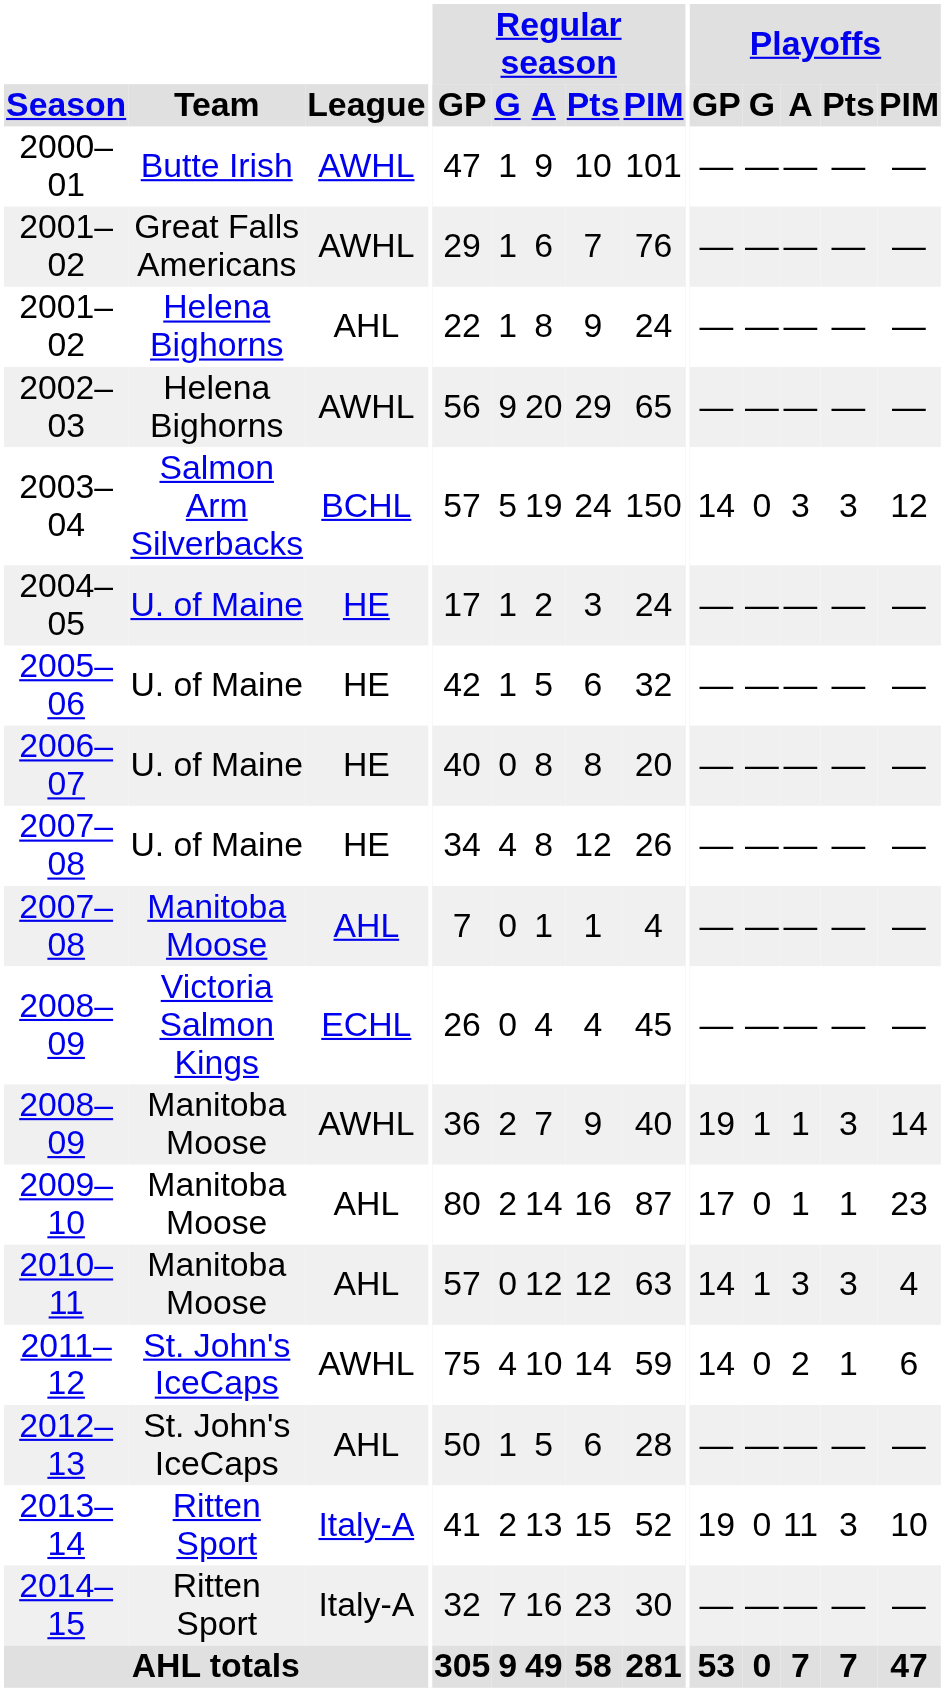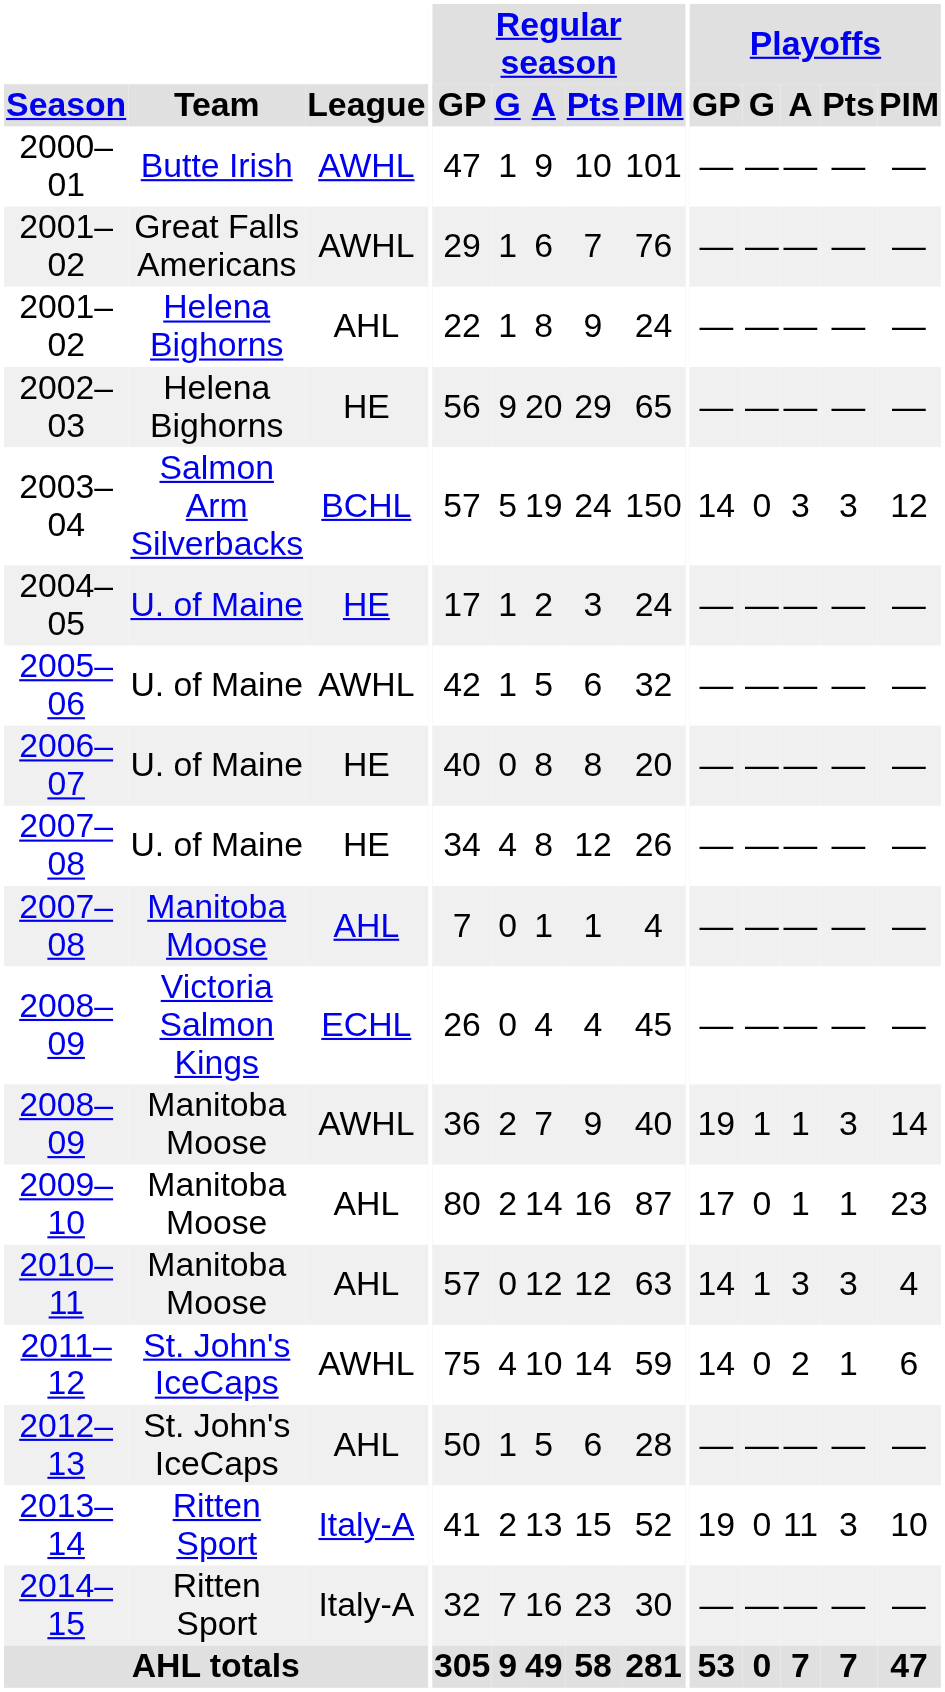2002–03 | League: AWHL -> HE
2005–06 | League: HE -> AWHL
